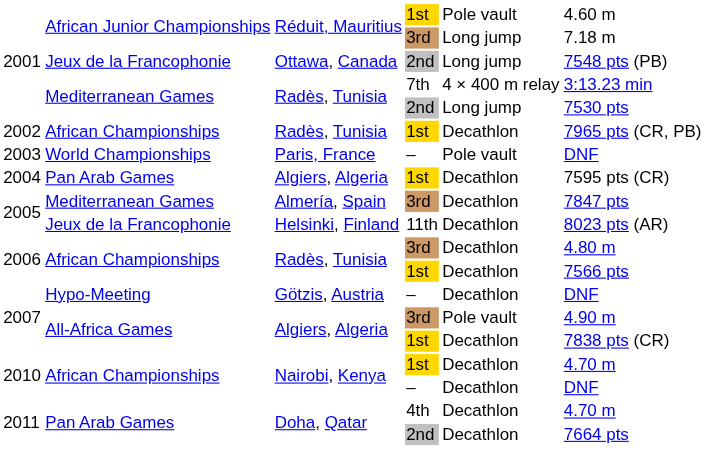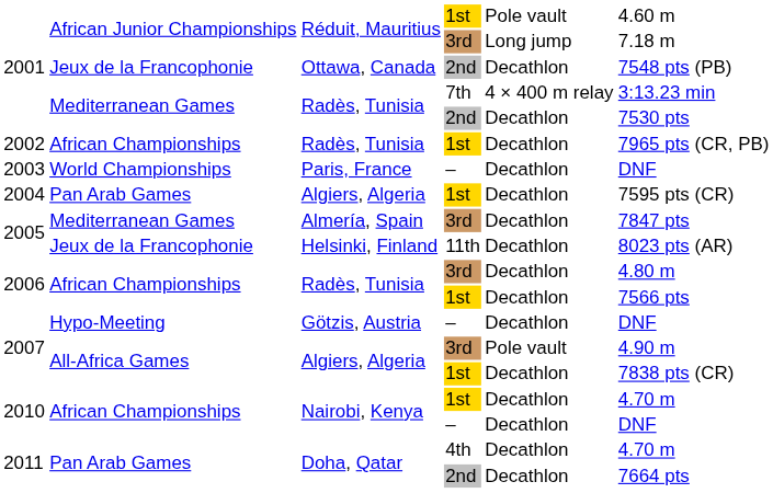Ottawa, Canada | column 5: Long jump -> Decathlon
Radès, Tunisia / 2nd | column 5: Long jump -> Decathlon
Paris, France | column 5: Pole vault -> Decathlon
